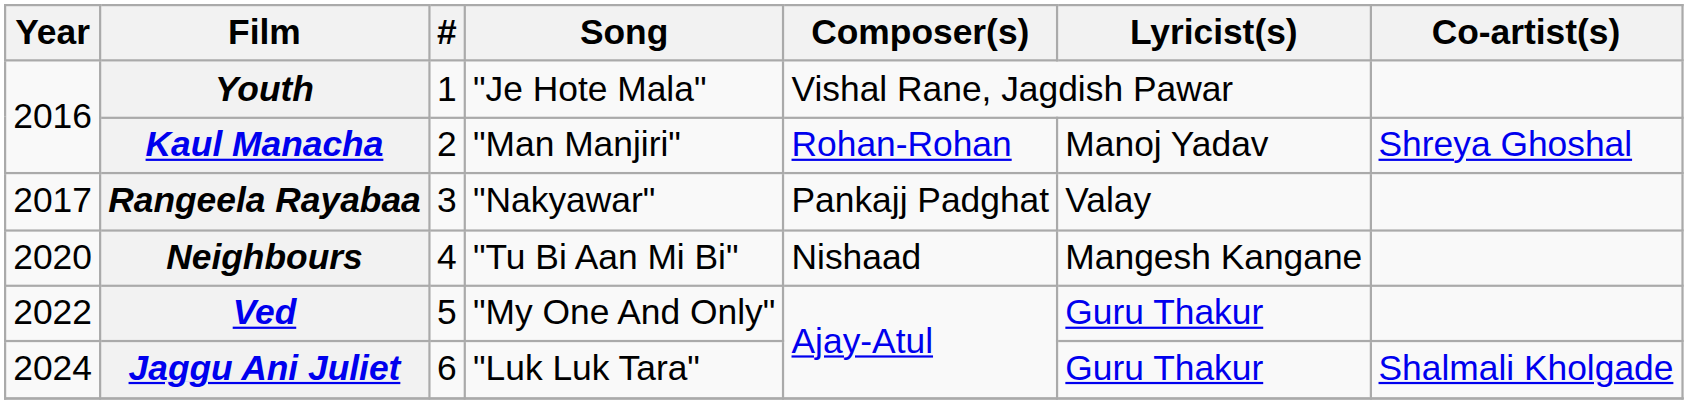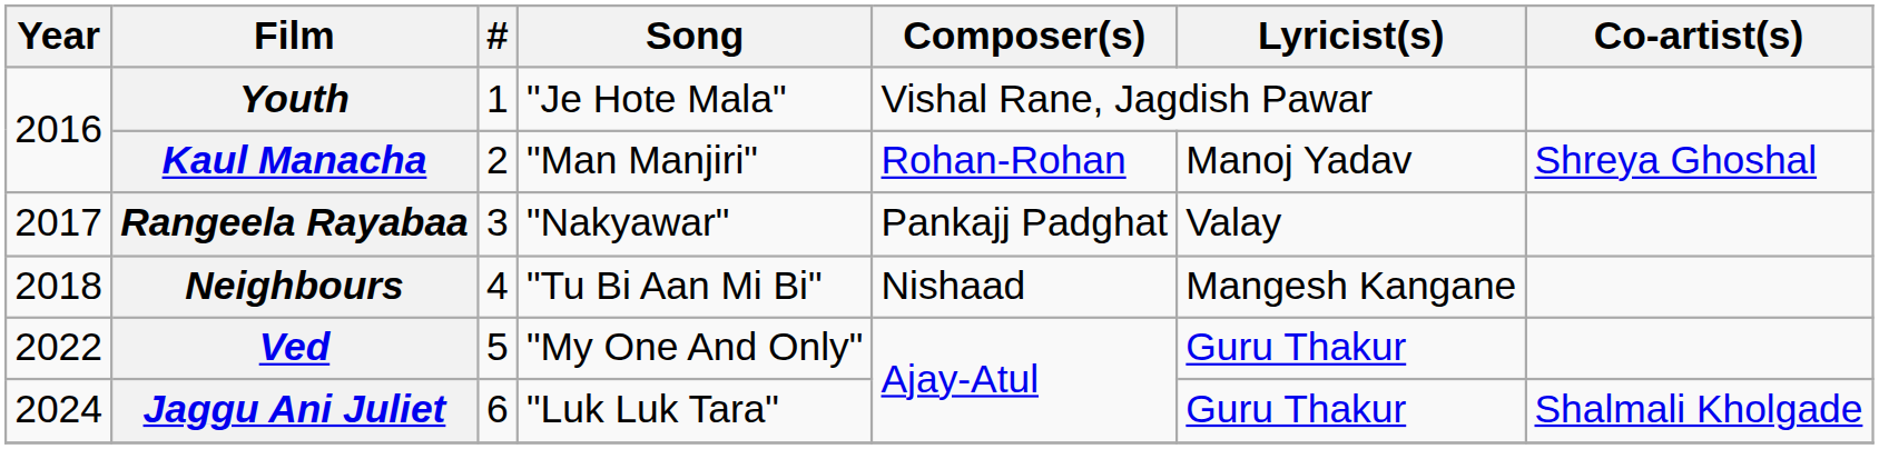Neighbours | Year: 2020 -> 2018
